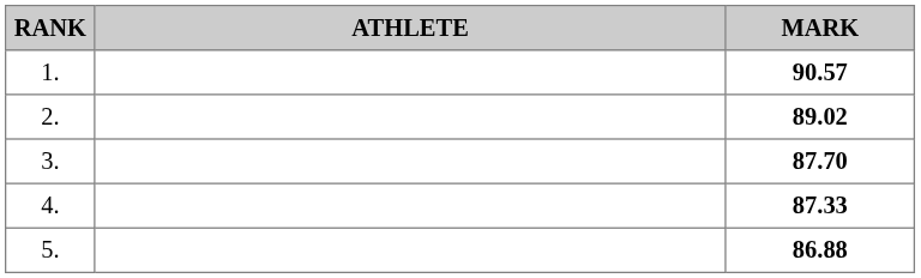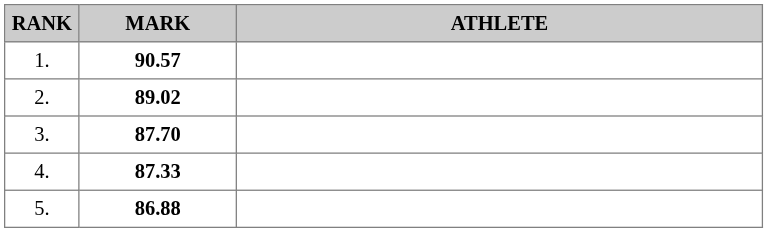columns swapped: ATHLETE <-> MARK
